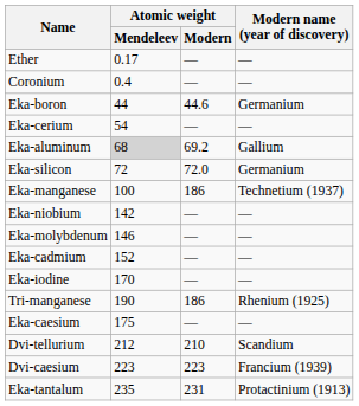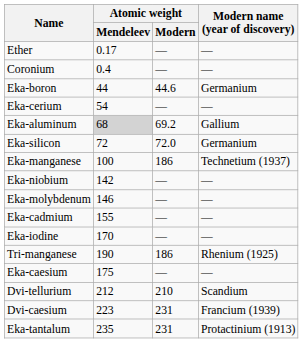Eka-cadmium | Atomic weight / Mendeleev: 152 -> 155
Dvi-caesium | Atomic weight / Modern: 223 -> 231
